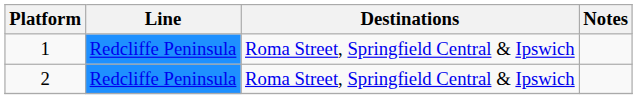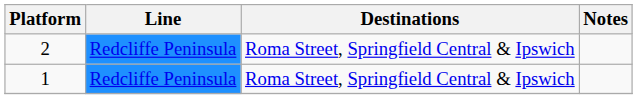rows swapped: 1 <-> 2
